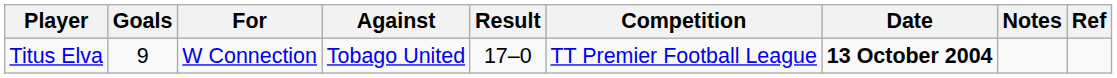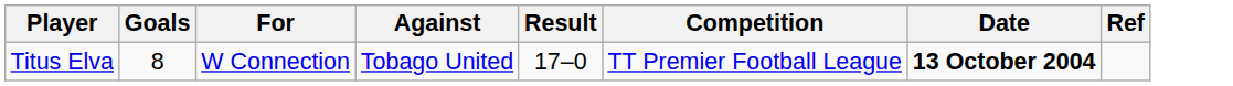- column: Notes
Titus Elva | Goals: 9 -> 8
